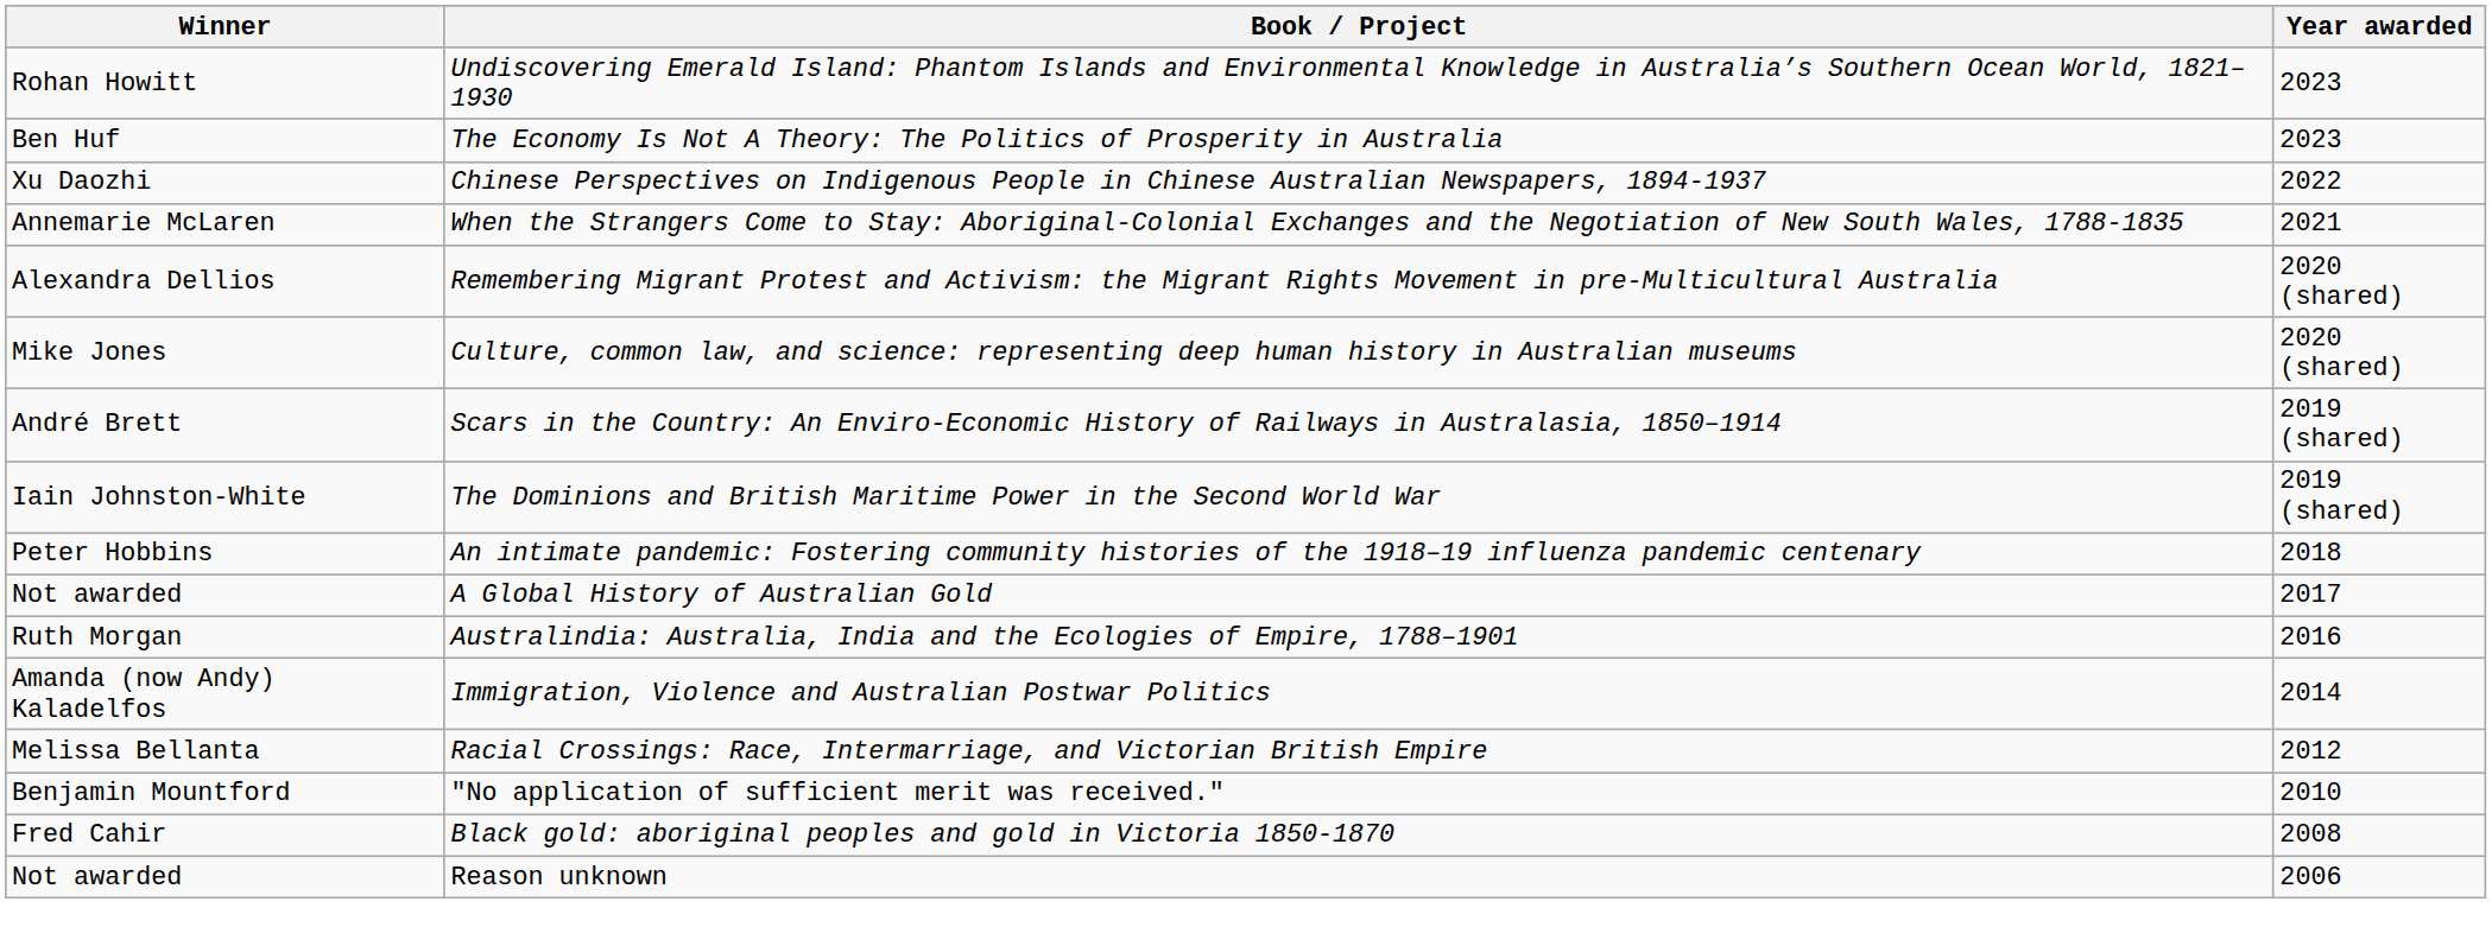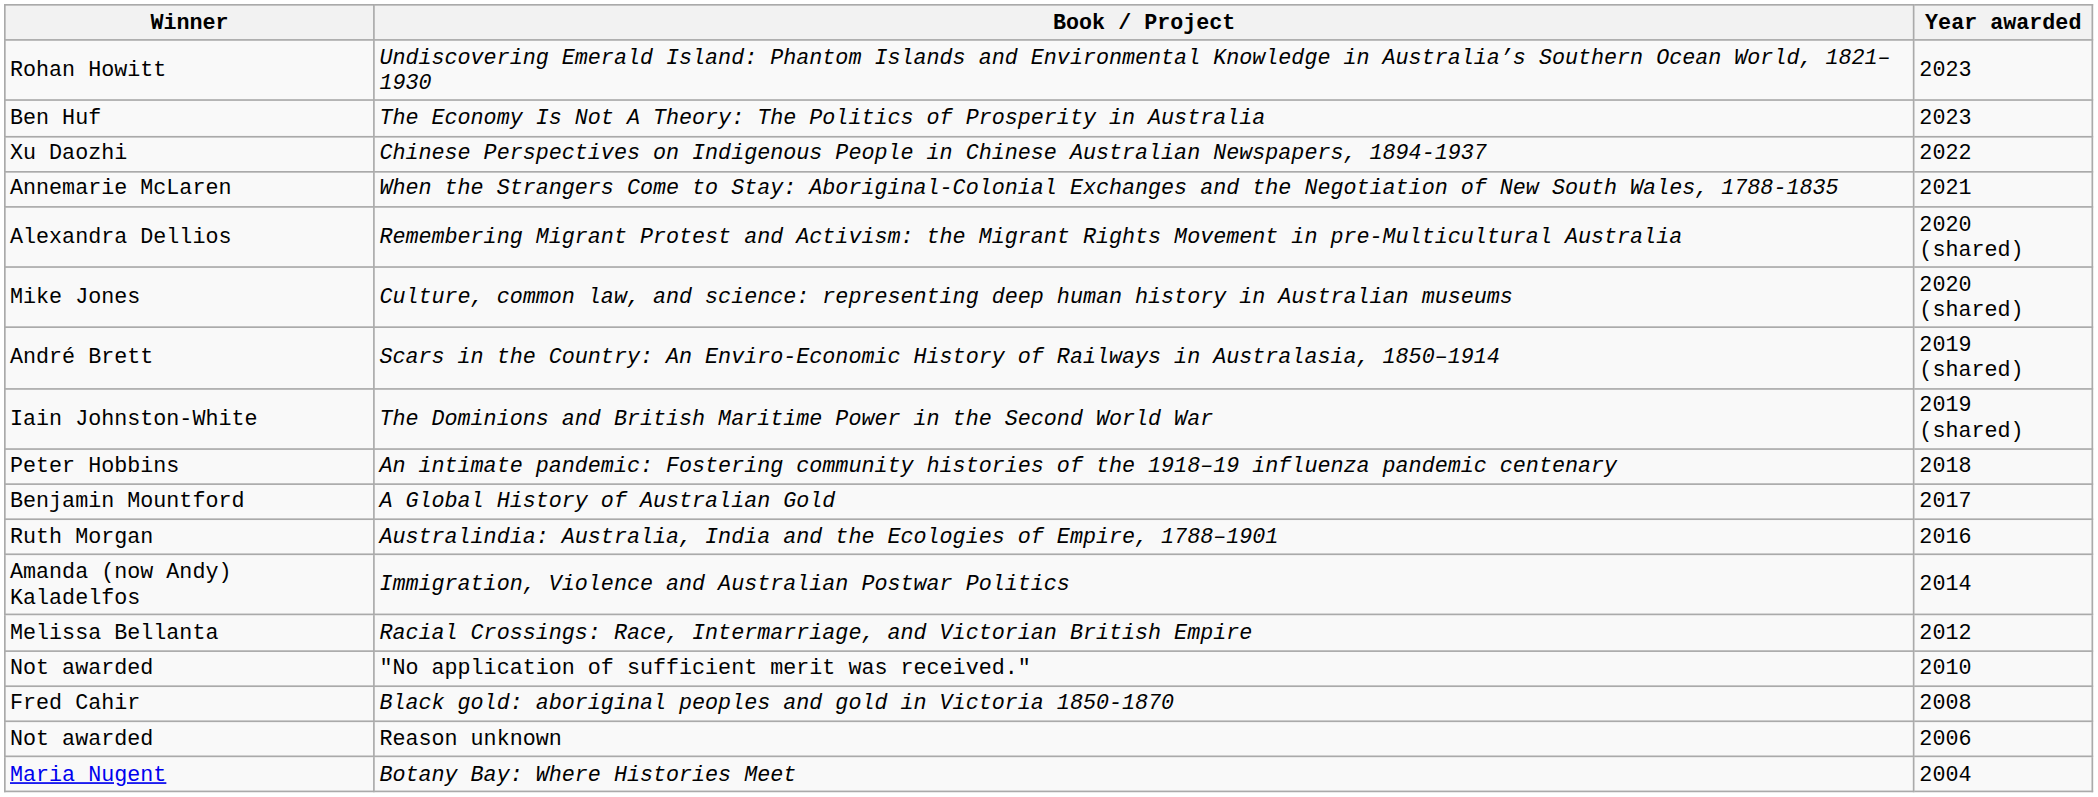A Global History of Australian Gold | Winner: Not awarded -> Benjamin Mountford
"No application of sufficient merit was received." | Winner: Benjamin Mountford -> Not awarded
+ row: Maria Nugent | Botany Bay: Where Histories Meet | 2004
